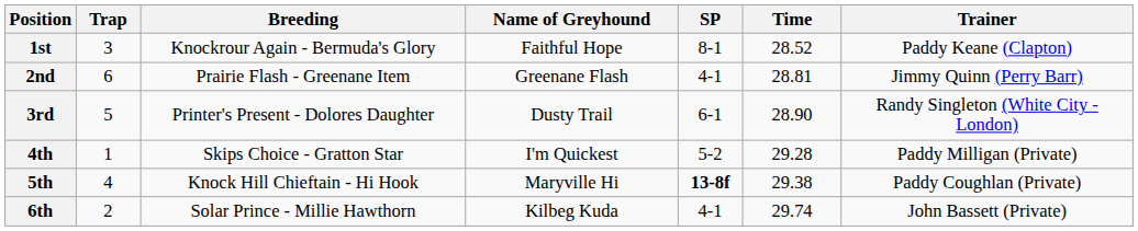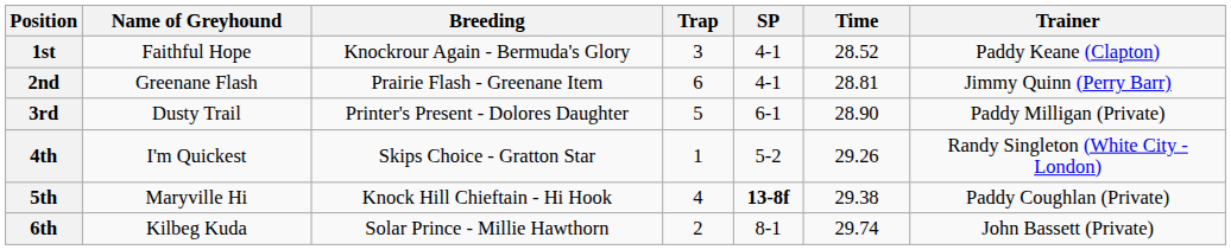columns swapped: Name of Greyhound <-> Trap
1st | SP: 8-1 -> 4-1
3rd | Trainer: Randy Singleton (White City - London) -> Paddy Milligan (Private)
4th | Time: 29.28 -> 29.26
4th | Trainer: Paddy Milligan (Private) -> Randy Singleton (White City - London)
6th | SP: 4-1 -> 8-1
